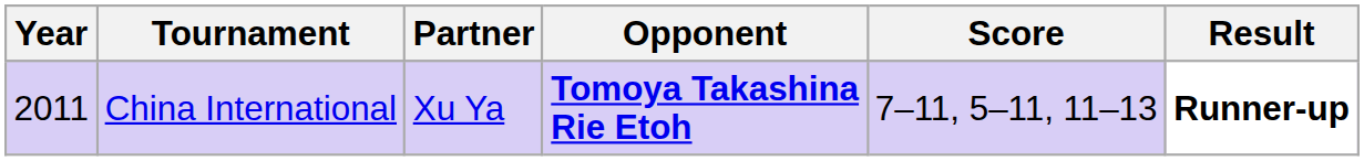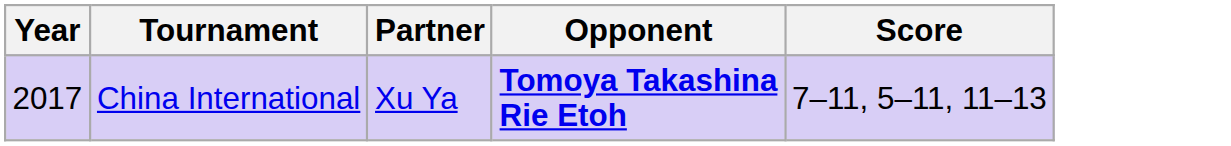- column: Result | Runner-up
China International | Year: 2011 -> 2017
